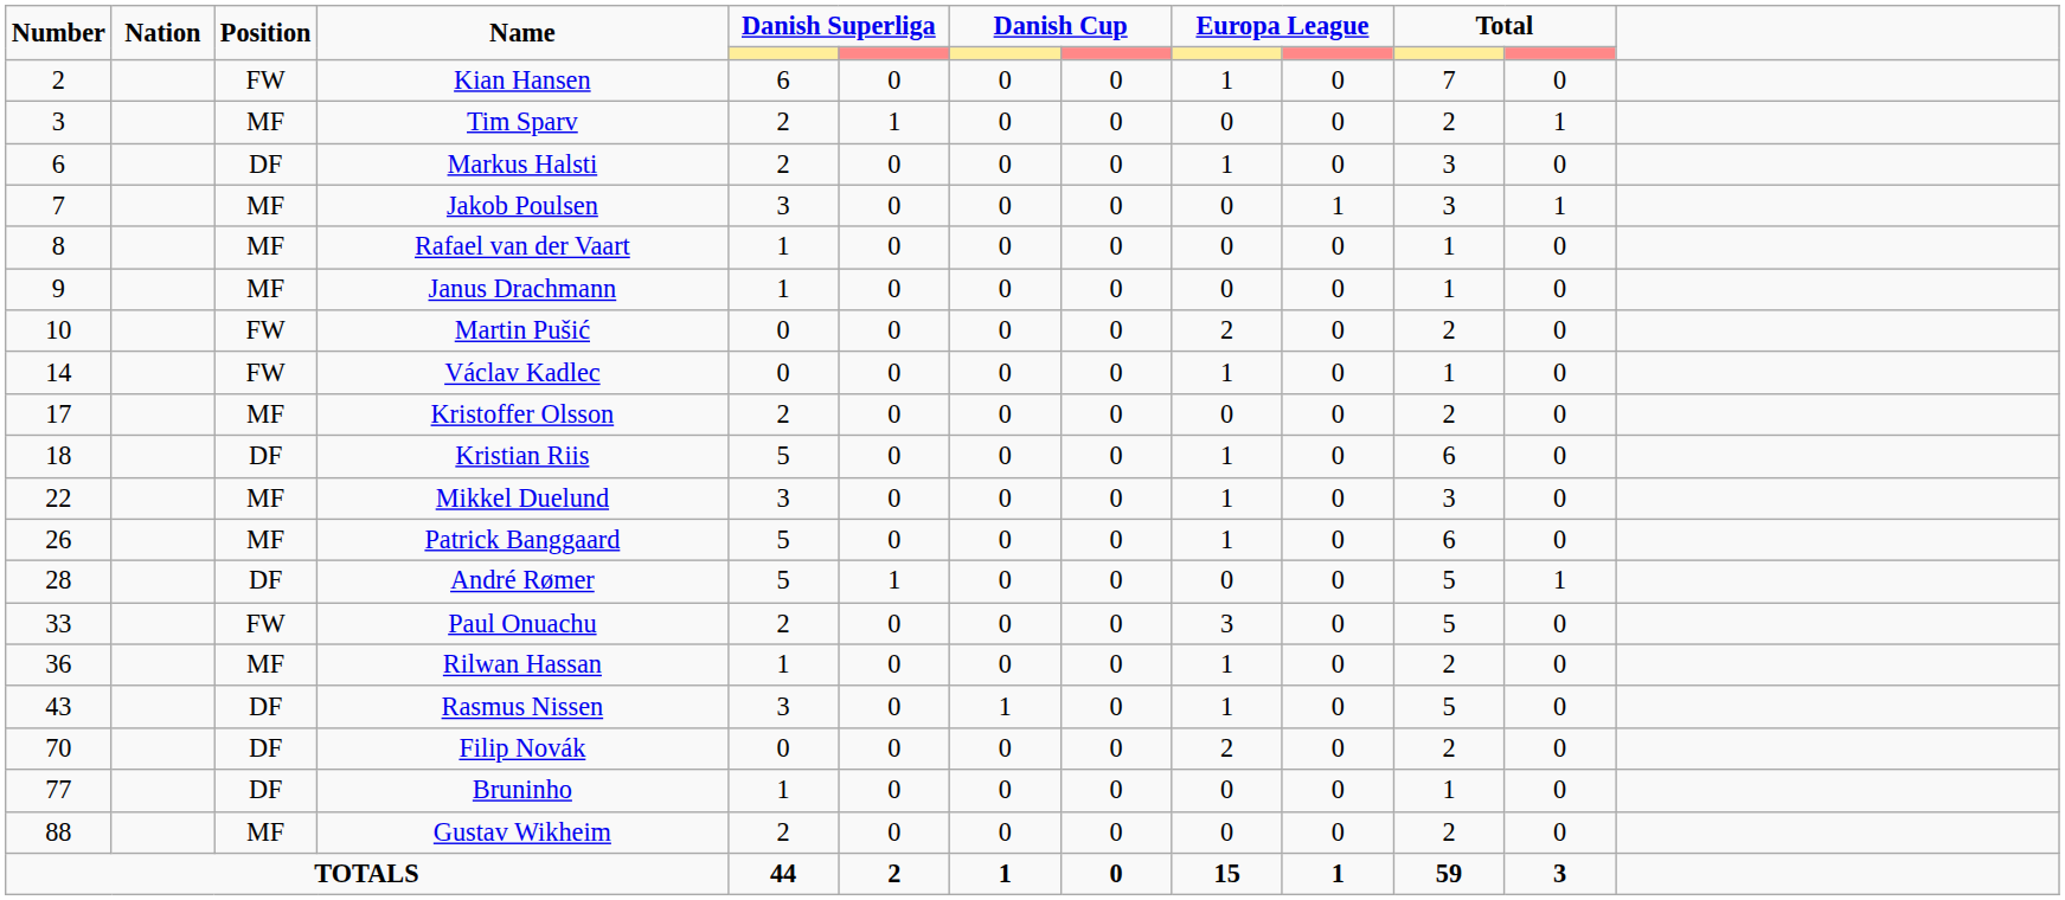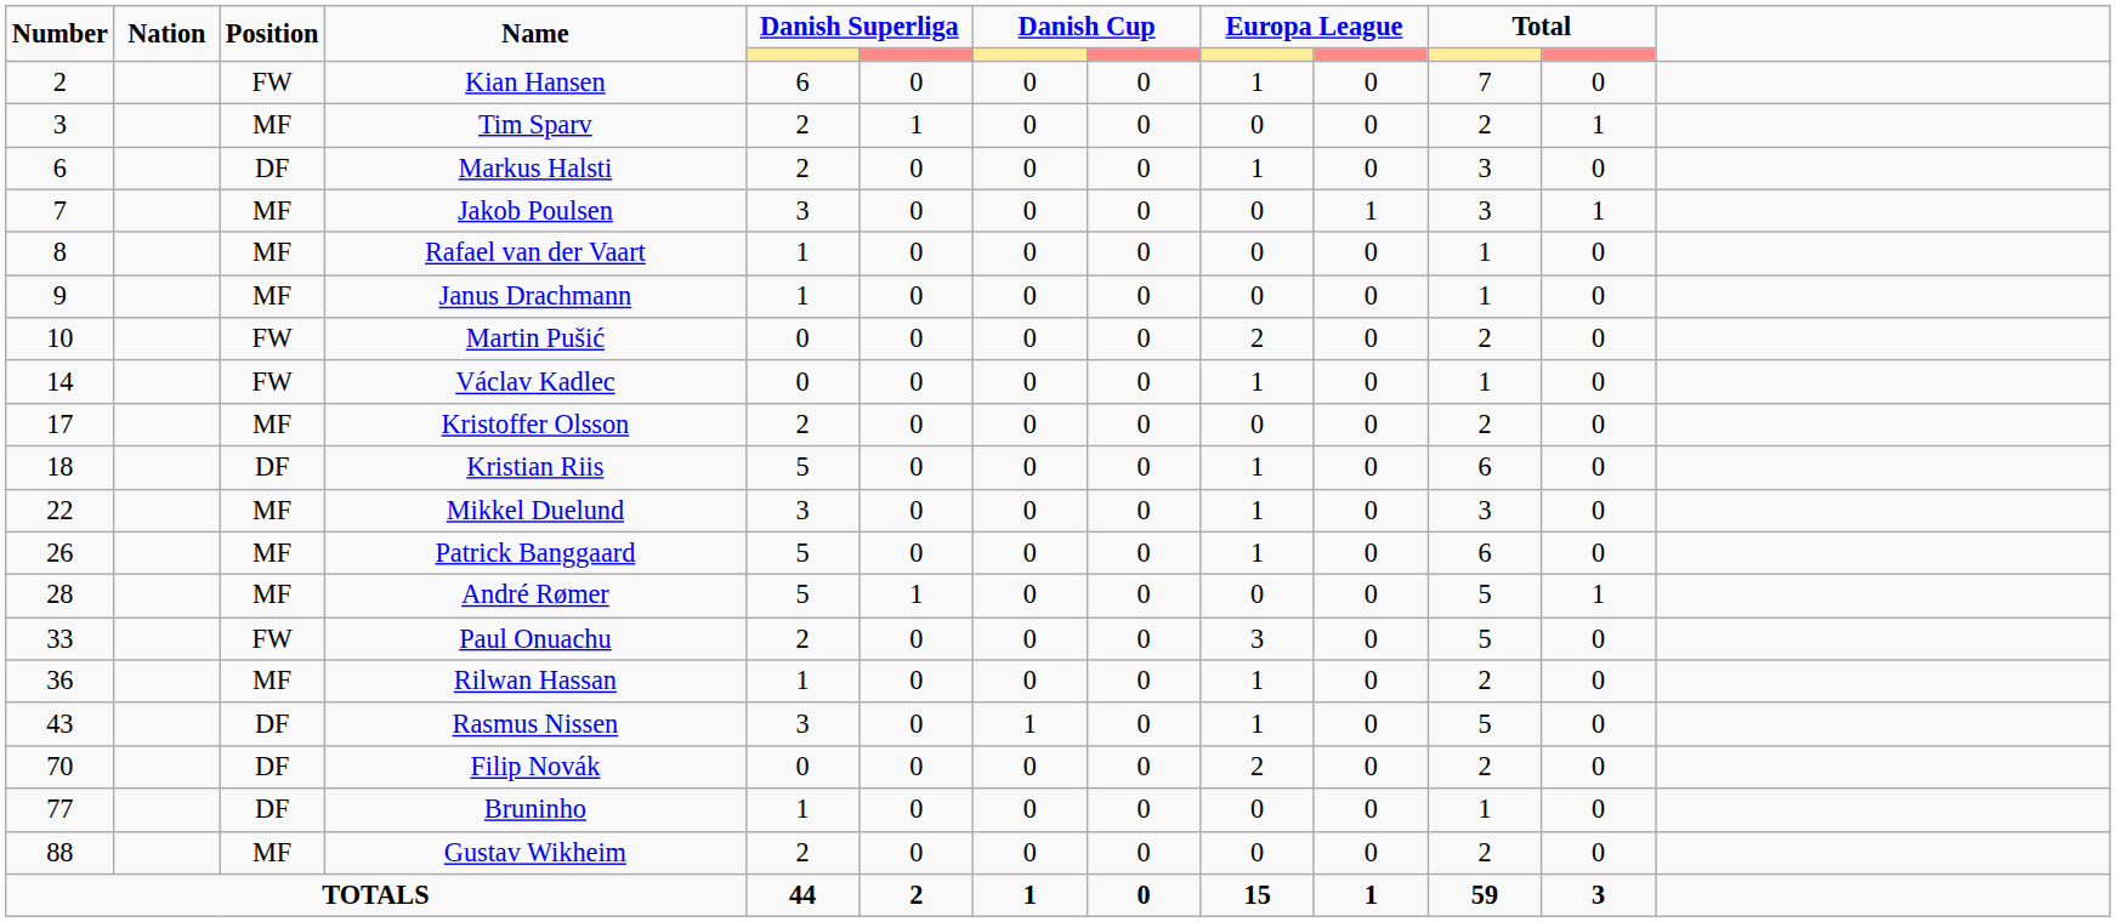André Rømer | Position: DF -> MF
